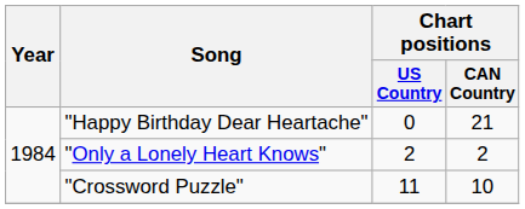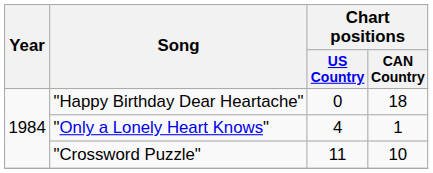"Happy Birthday Dear Heartache" | Chart positions / CAN Country: 21 -> 18
"Only a Lonely Heart Knows" | Chart positions / US Country: 2 -> 4
"Only a Lonely Heart Knows" | Chart positions / CAN Country: 2 -> 1
